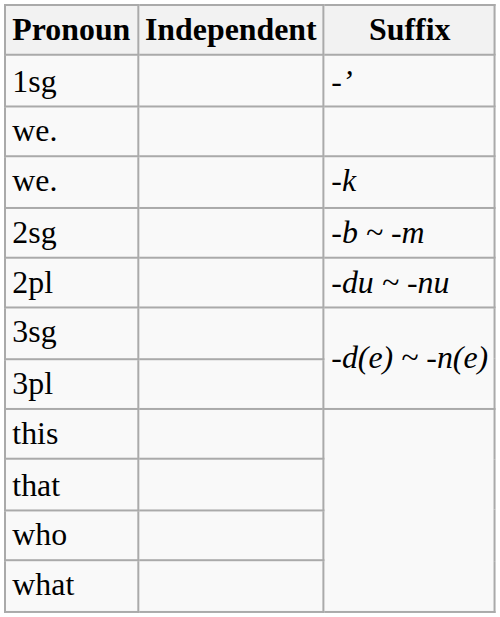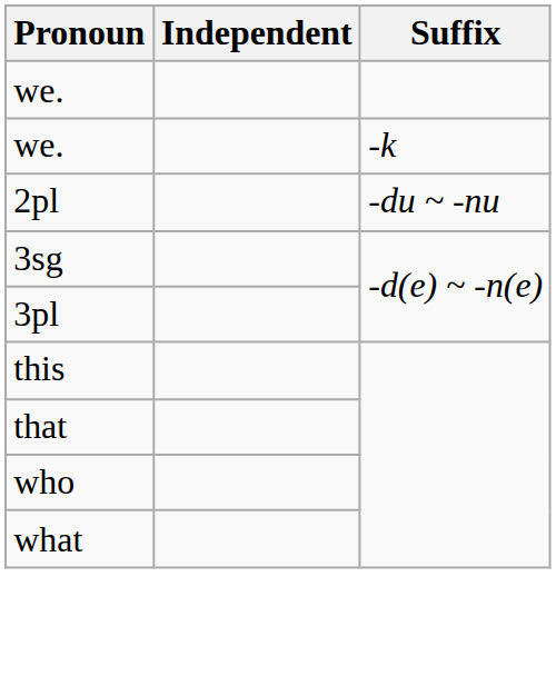- row: 1sg | -’
- row: 2sg | -b ~ -m
